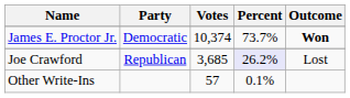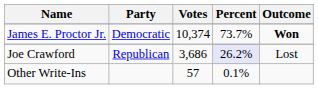Joe Crawford | Votes: 3,685 -> 3,686
